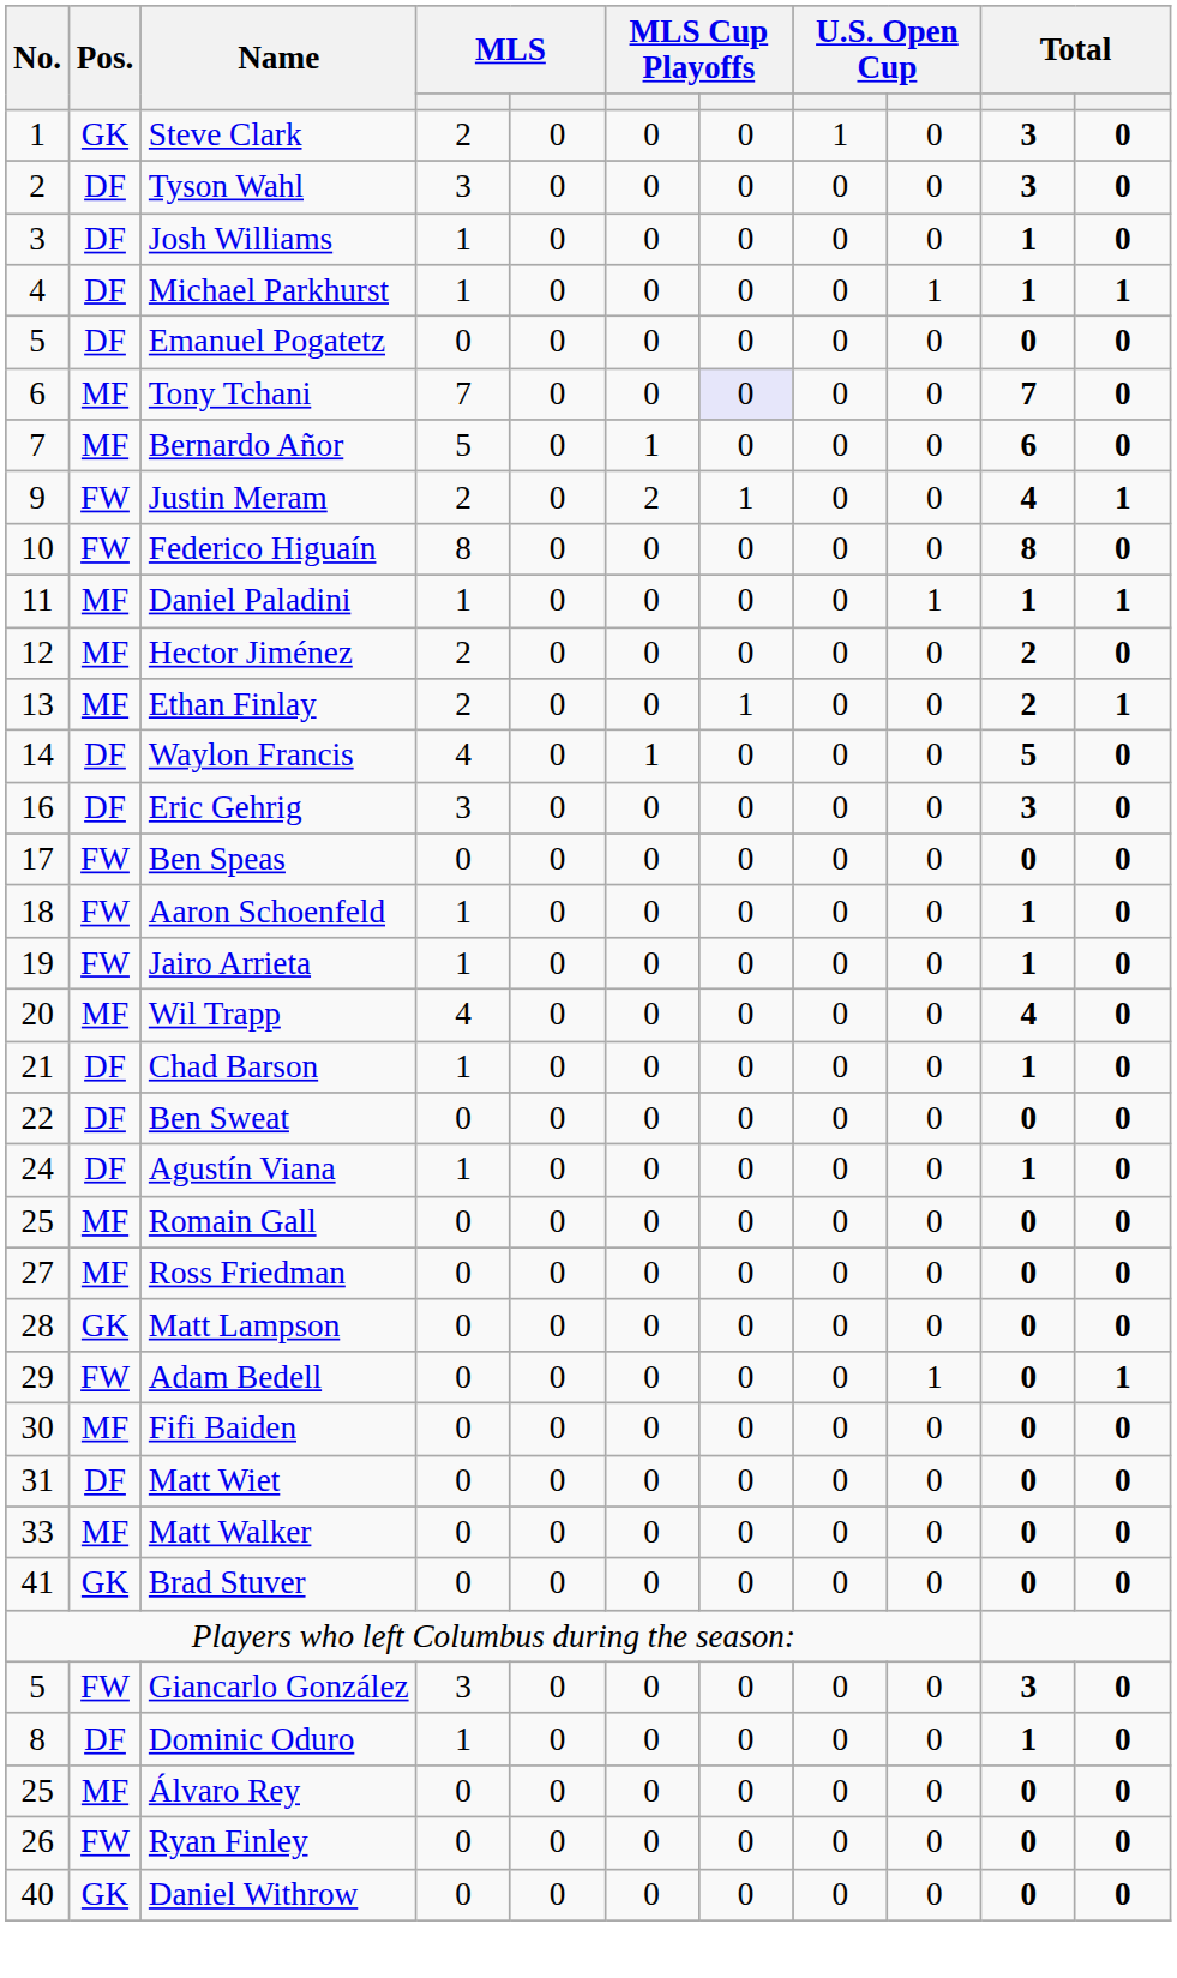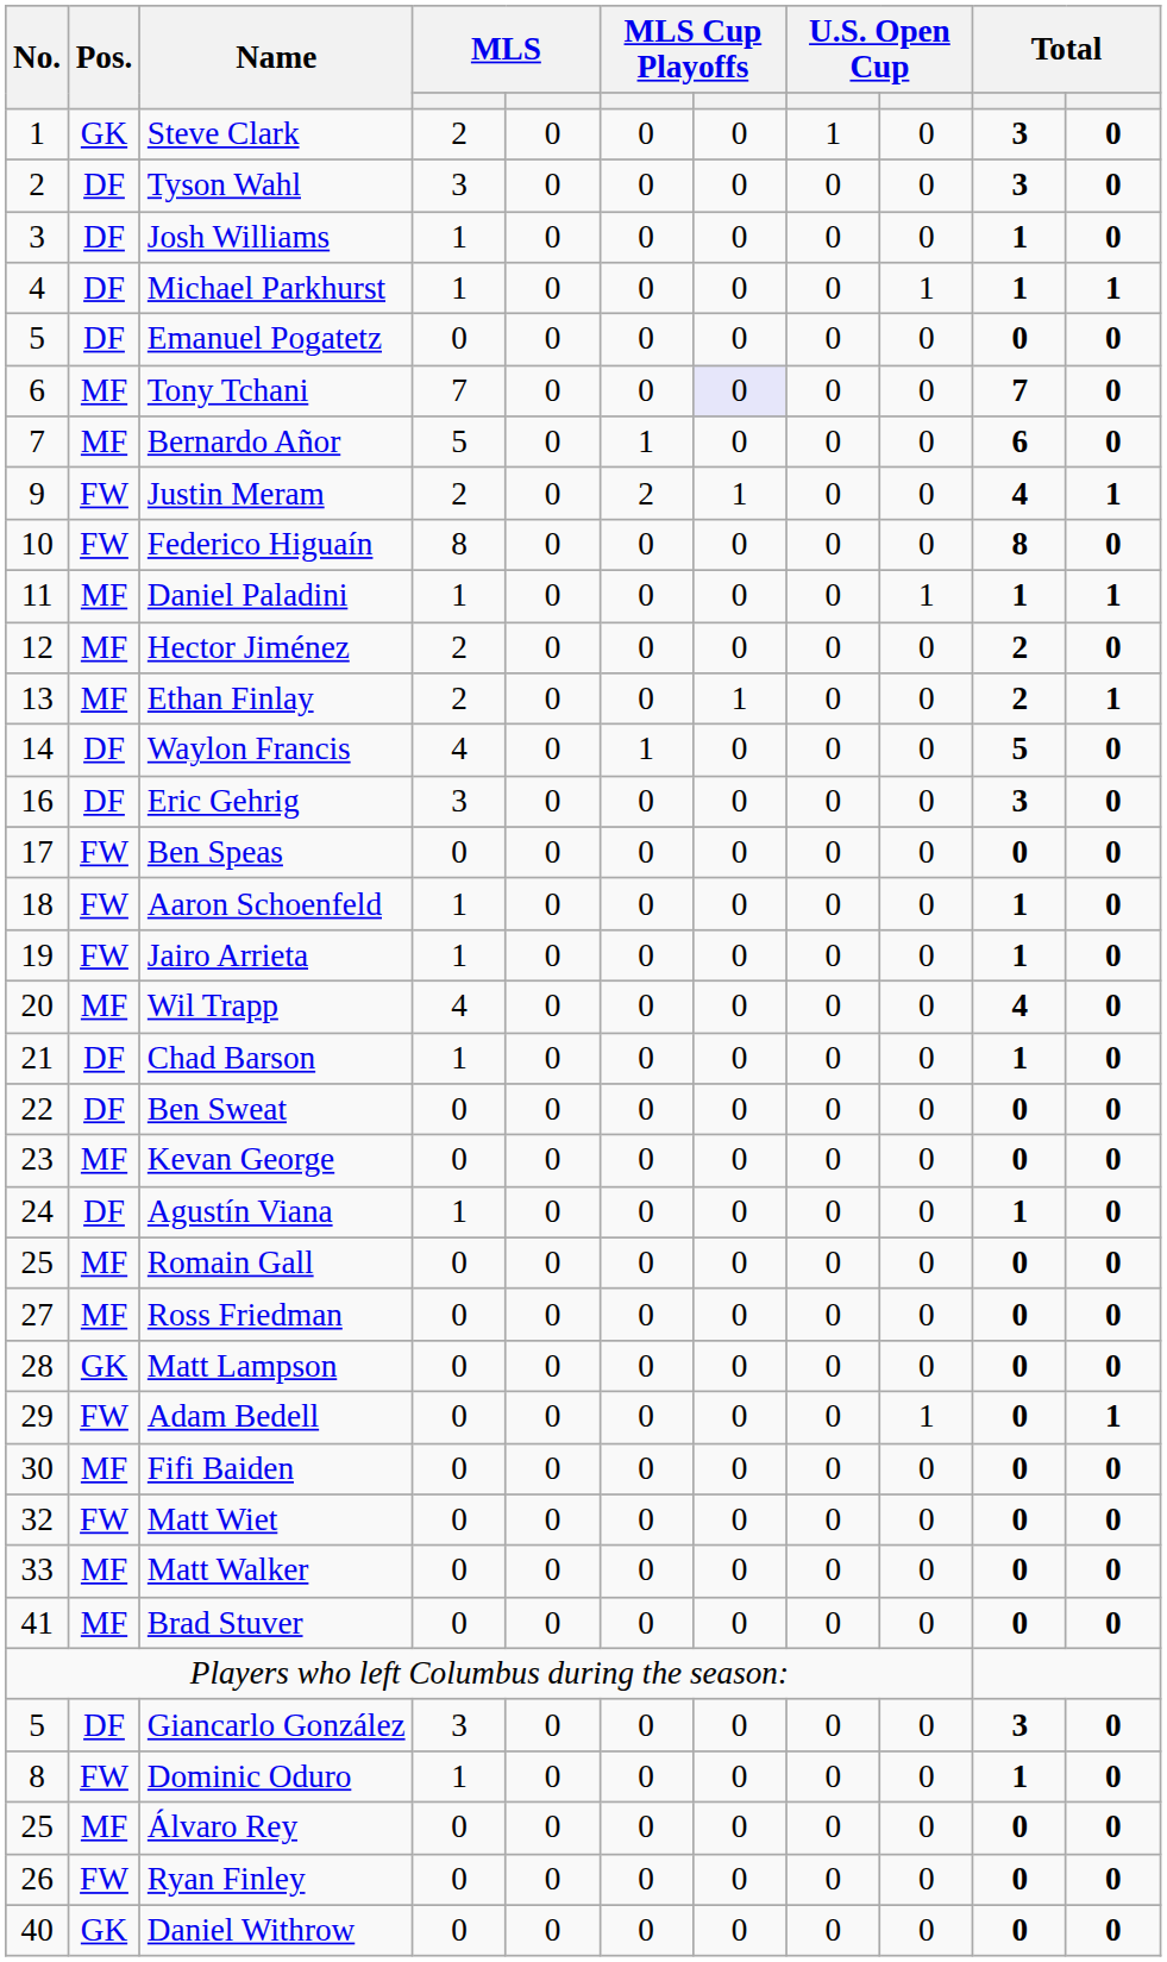+ row: 23 | MF | Kevan George | 0 | 0 | 0 | 0 | 0 | 0 | 0 | 0
Matt Wiet | No.: 31 -> 32
Matt Wiet | Pos.: DF -> FW
Brad Stuver | Pos.: GK -> MF
Giancarlo González | Pos.: FW -> DF
Dominic Oduro | Pos.: DF -> FW
